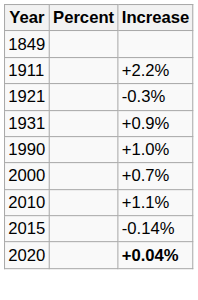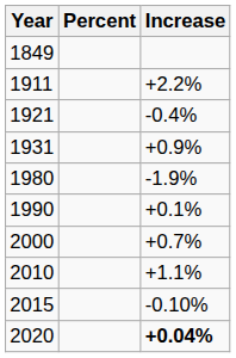1921 | Increase: -0.3% -> -0.4%
+ row: 1980 | -1.9%
1990 | Increase: +1.0% -> +0.1%
2015 | Increase: -0.14% -> -0.10%
